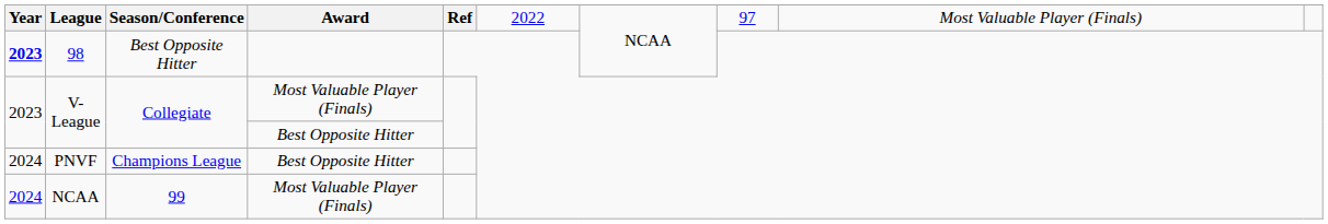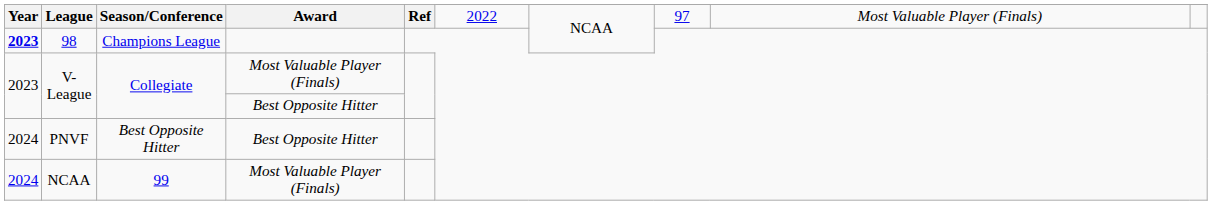98 | Season/Conference: Best Opposite Hitter -> Champions League
PNVF | Season/Conference: Champions League -> Best Opposite Hitter
